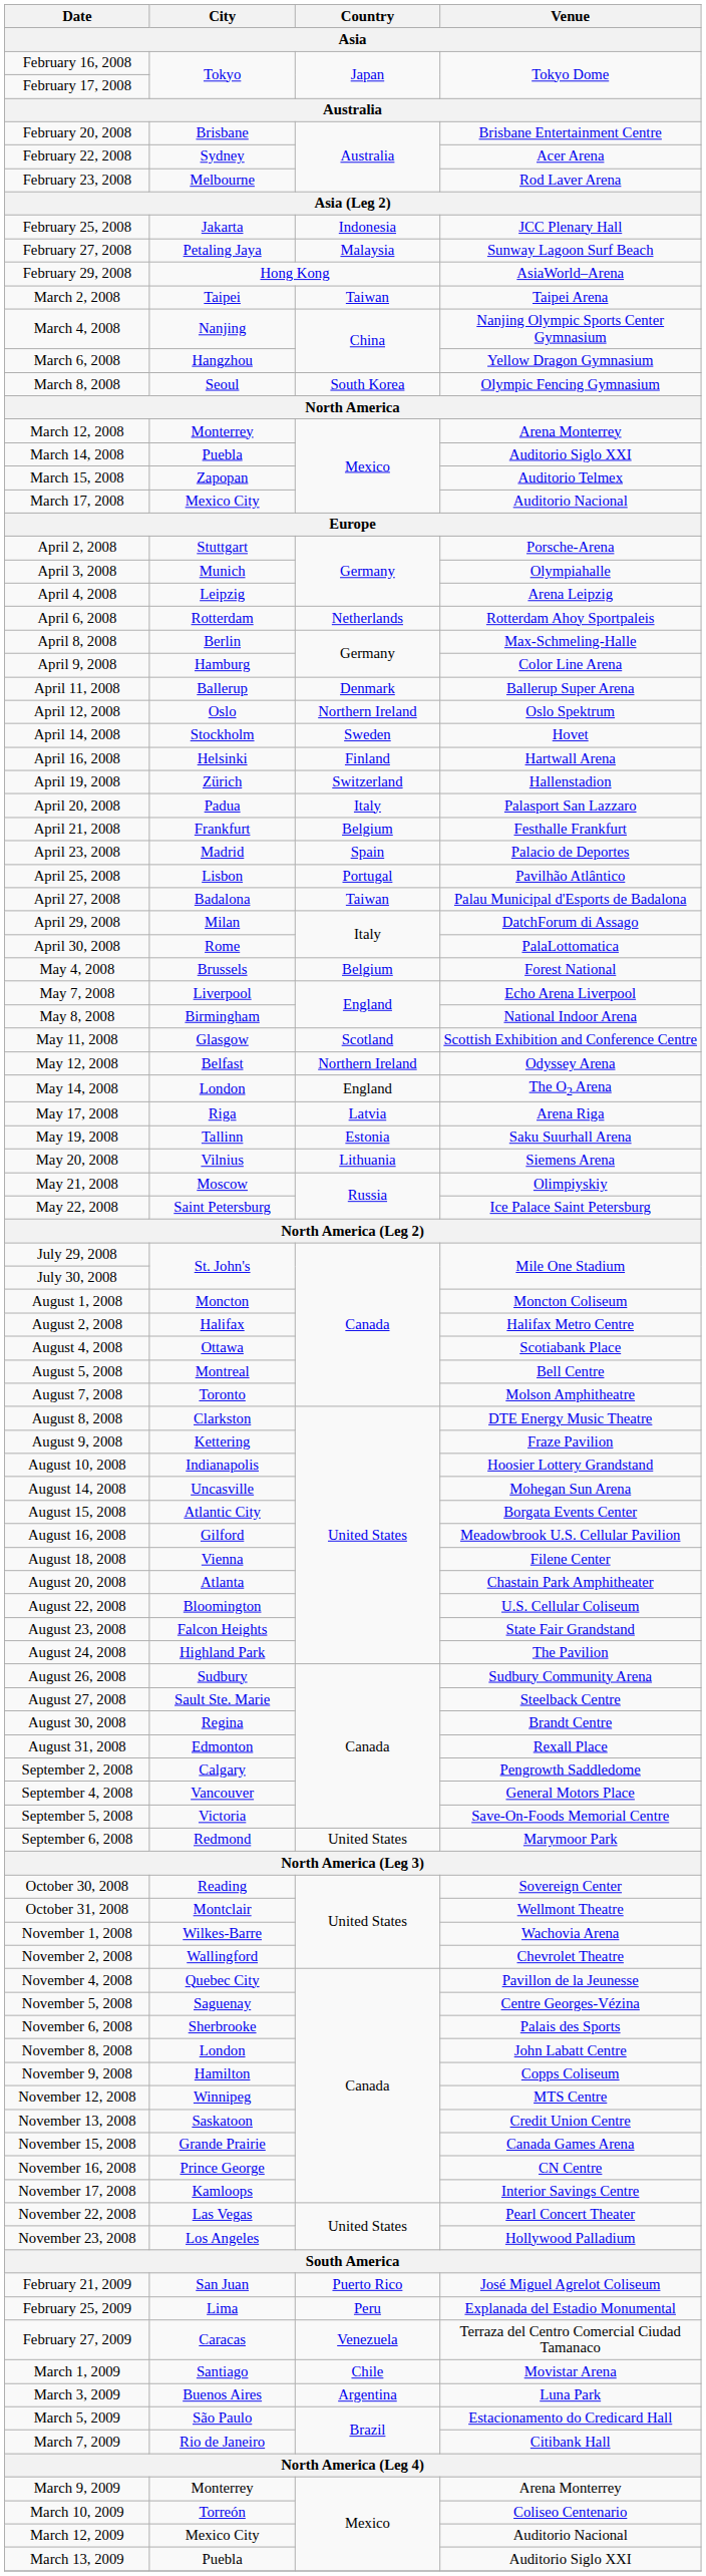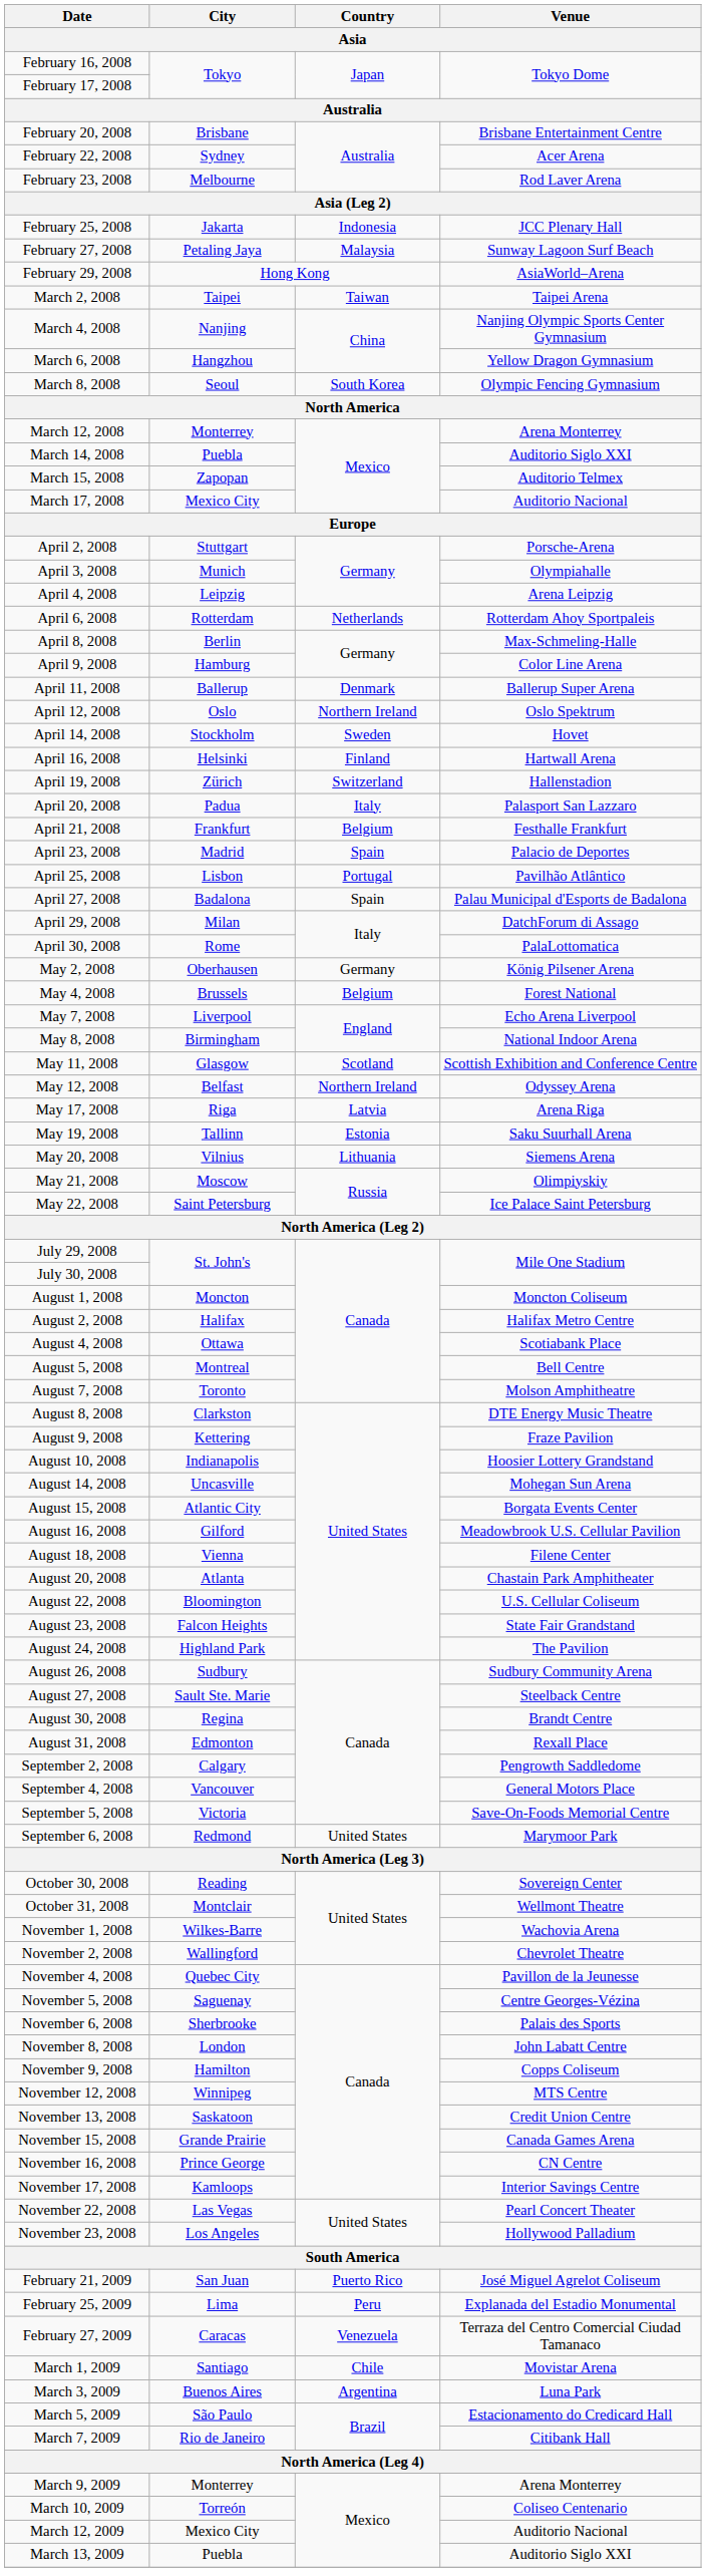April 27, 2008 | Country: Taiwan -> Spain
+ row: May 2, 2008 | Oberhausen | Germany | König Pilsener Arena
- row: May 14, 2008 | London | England | The O2 Arena
